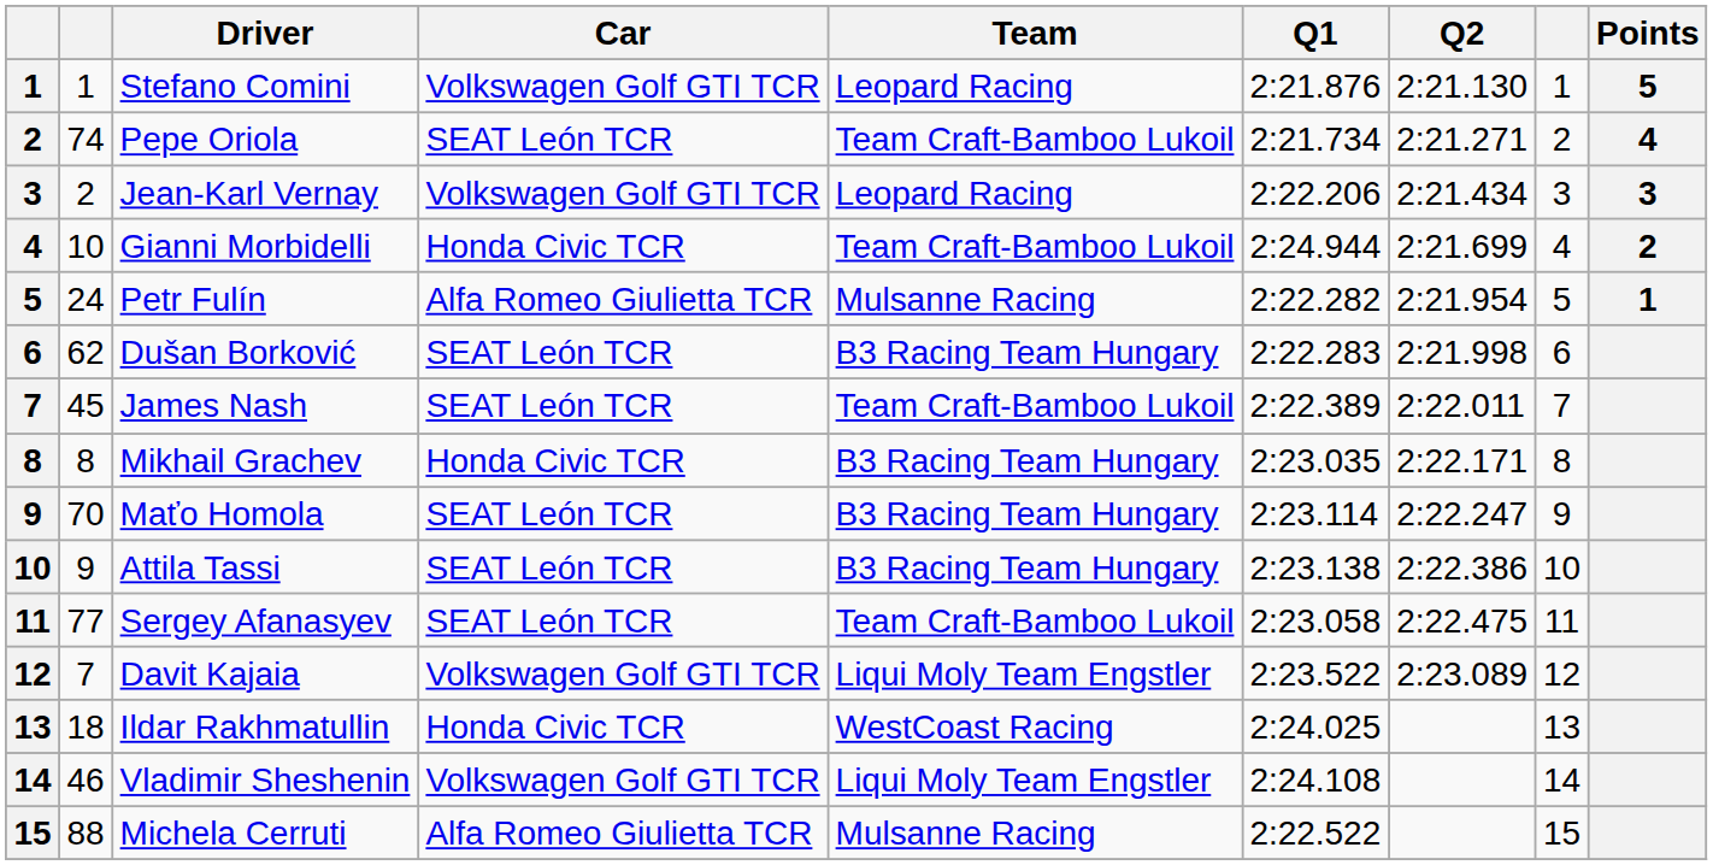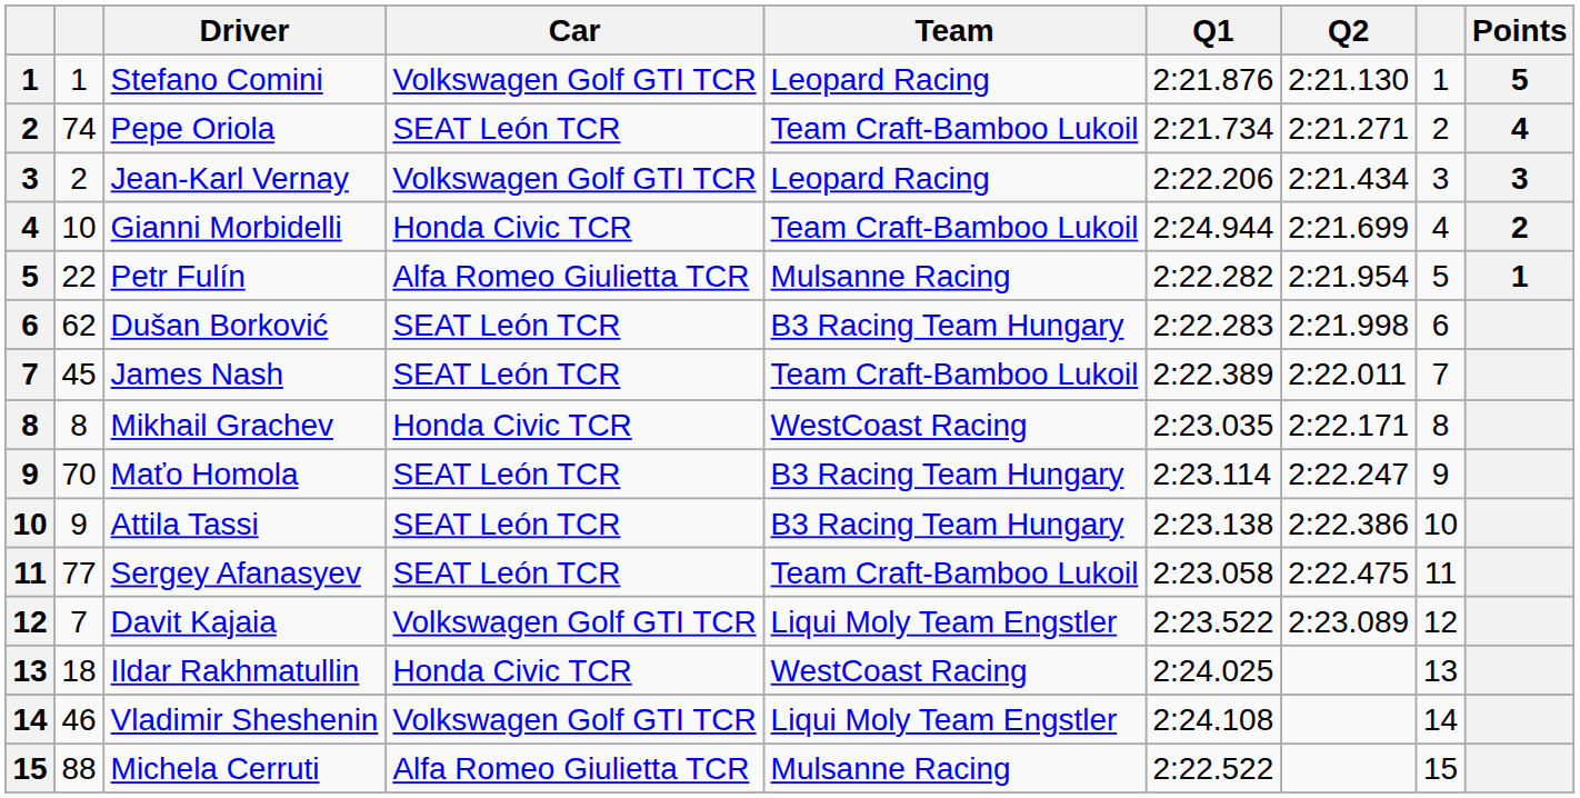Petr Fulín | column 2: 24 -> 22
Mikhail Grachev | Team: B3 Racing Team Hungary -> WestCoast Racing
